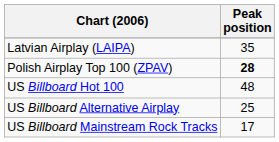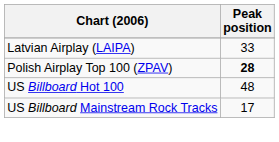Latvian Airplay (LAIPA) | Peak position: 35 -> 33
- row: US Billboard Alternative Airplay | 25
